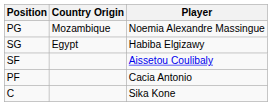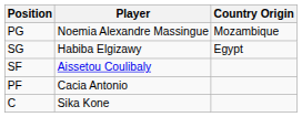columns swapped: Player <-> Country Origin
